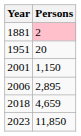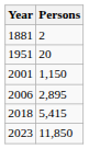1881 | Persons: pink background -> no background
2018 | Persons: 4,659 -> 5,415
